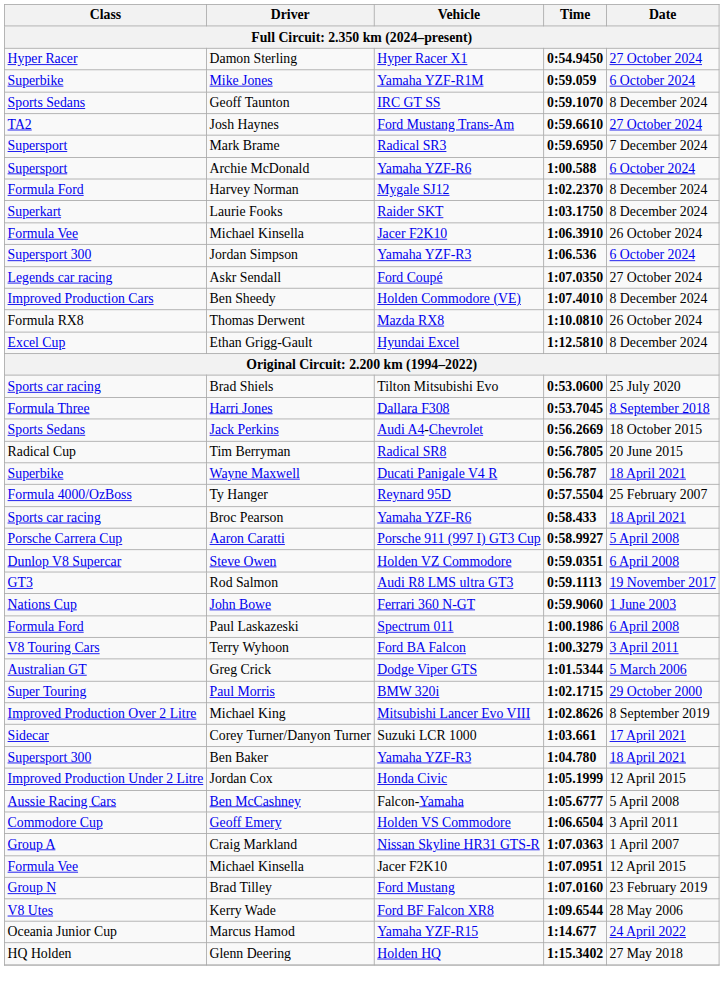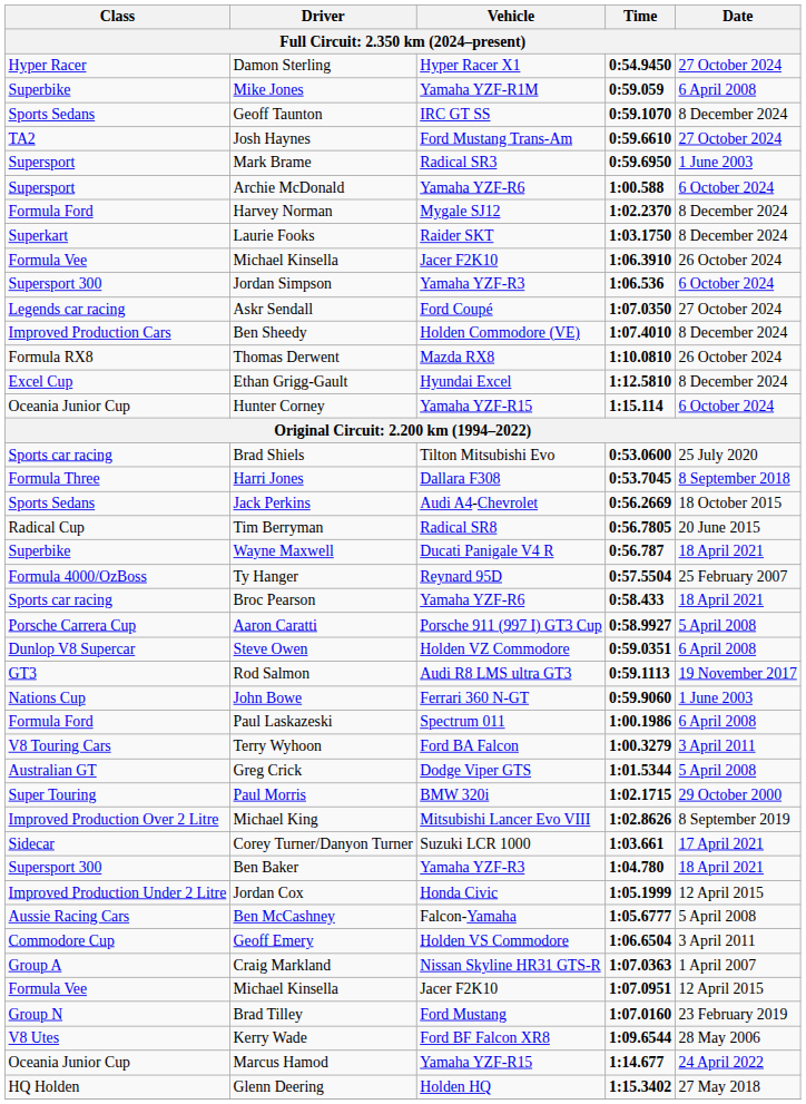Mike Jones | Date: 6 October 2024 -> 6 April 2008
Mark Brame | Date: 7 December 2024 -> 1 June 2003
+ row: Oceania Junior Cup | Hunter Corney | Yamaha YZF-R15 | 1:15.114 | 6 October 2024
Greg Crick | Date: 5 March 2006 -> 5 April 2008
